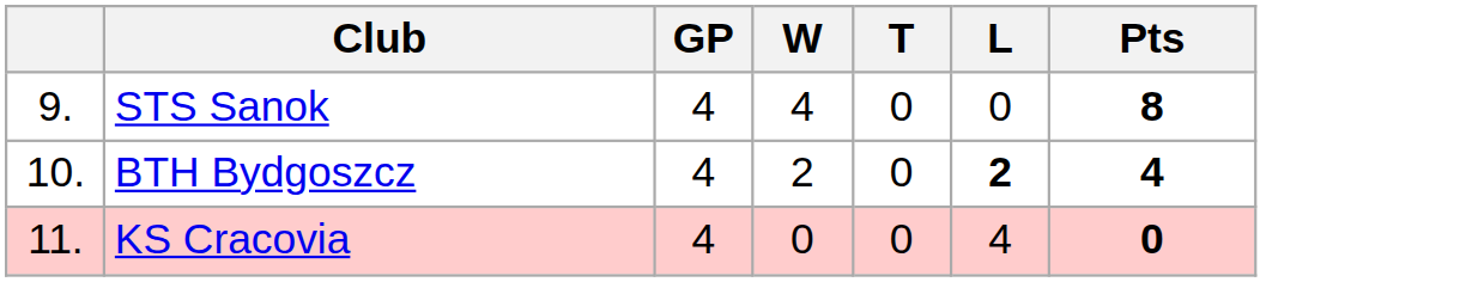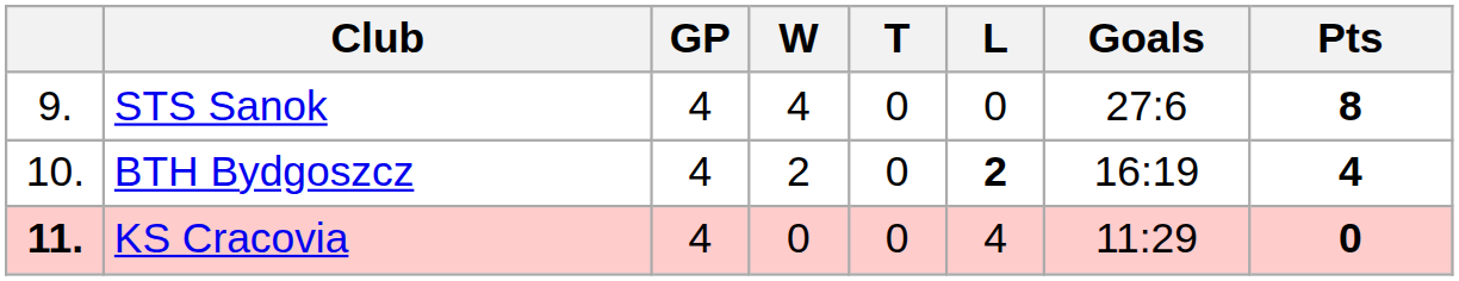+ column: Goals | 27:6 | 16:19 | 11:29
KS Cracovia | column 1: normal -> bold
